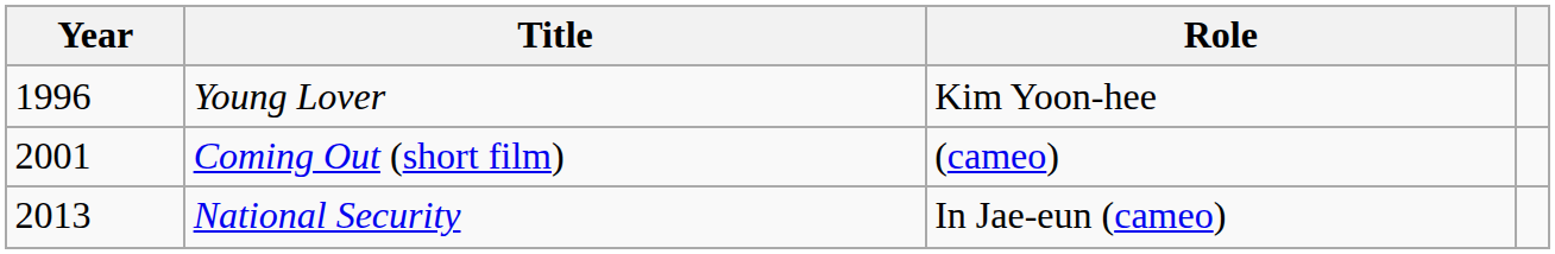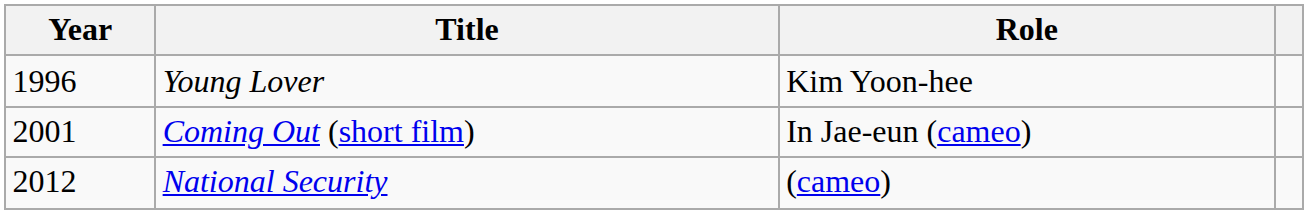Coming Out (short film) | Role: (cameo) -> In Jae-eun (cameo)
National Security | Year: 2013 -> 2012
National Security | Role: In Jae-eun (cameo) -> (cameo)
